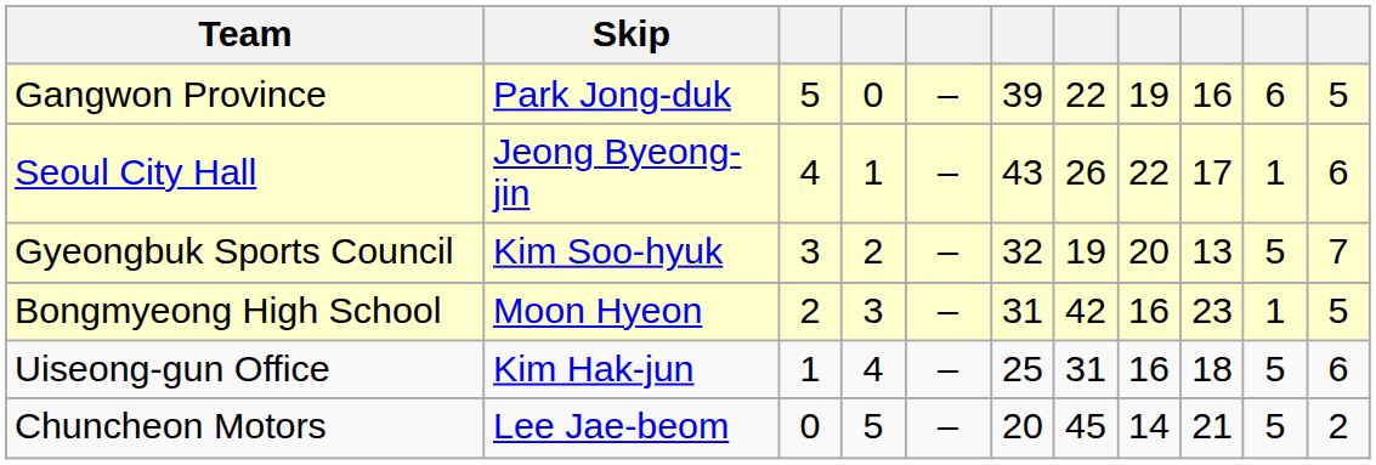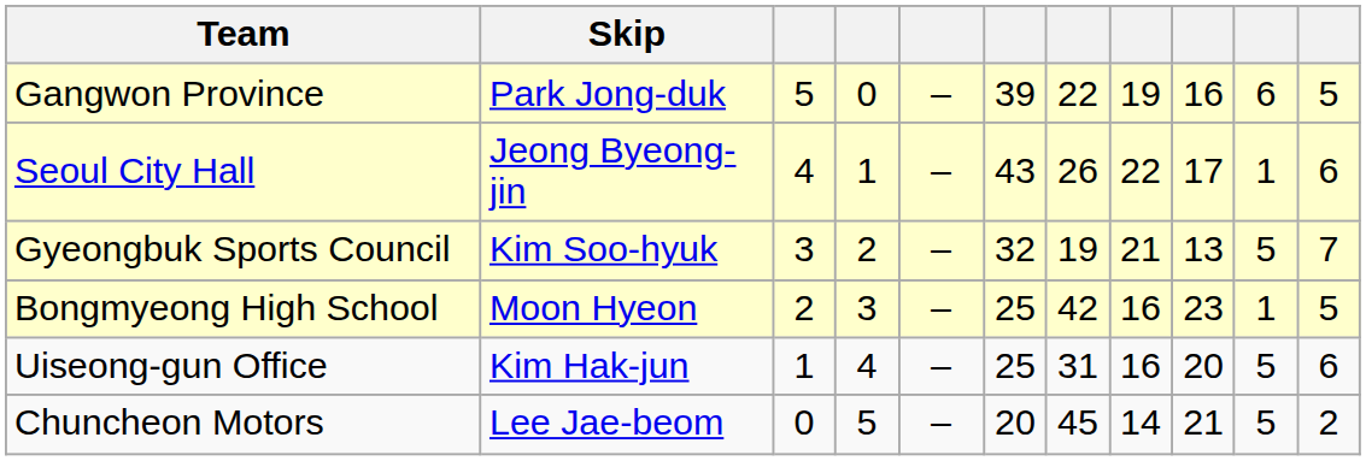Gyeongbuk Sports Council | column 8: 20 -> 21
Bongmyeong High School | column 6: 31 -> 25
Uiseong-gun Office | column 9: 18 -> 20
